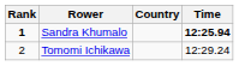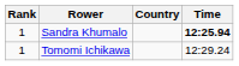Sandra Khumalo | Rank: bold -> normal
Tomomi Ichikawa | Rank: 2 -> 1
